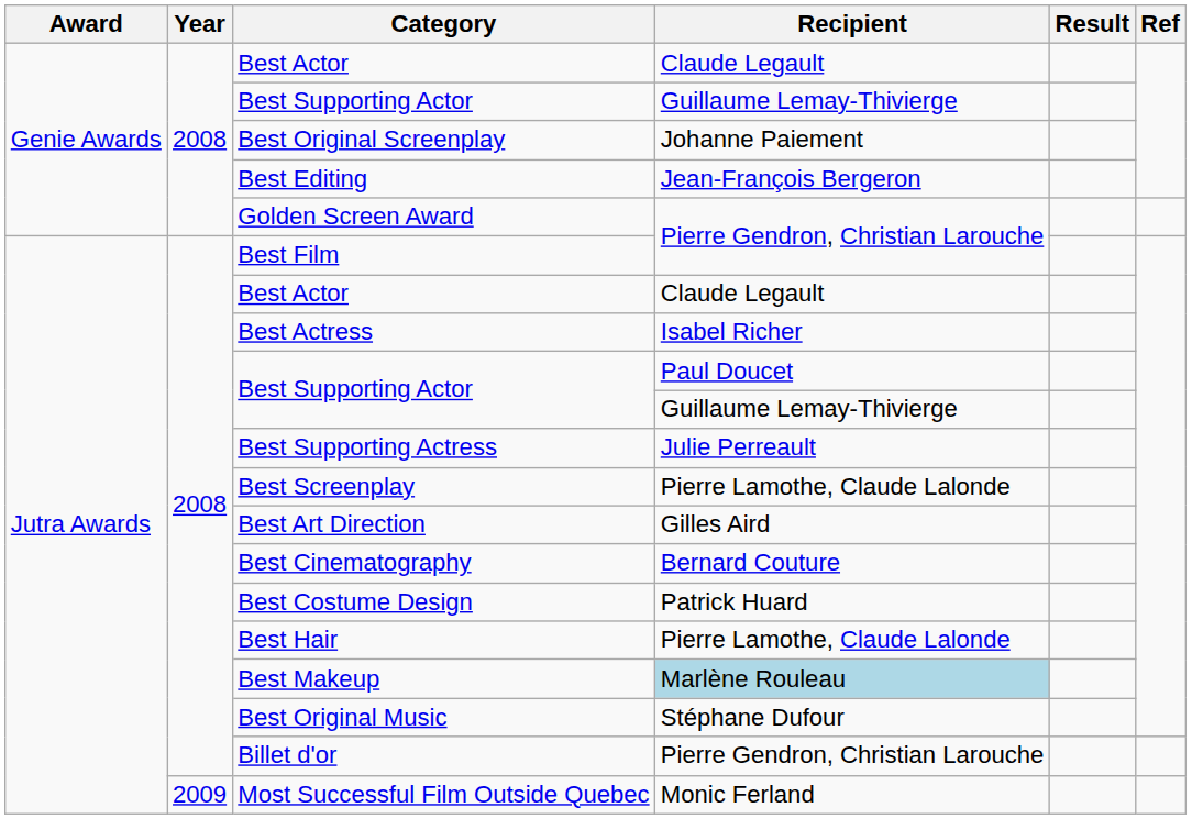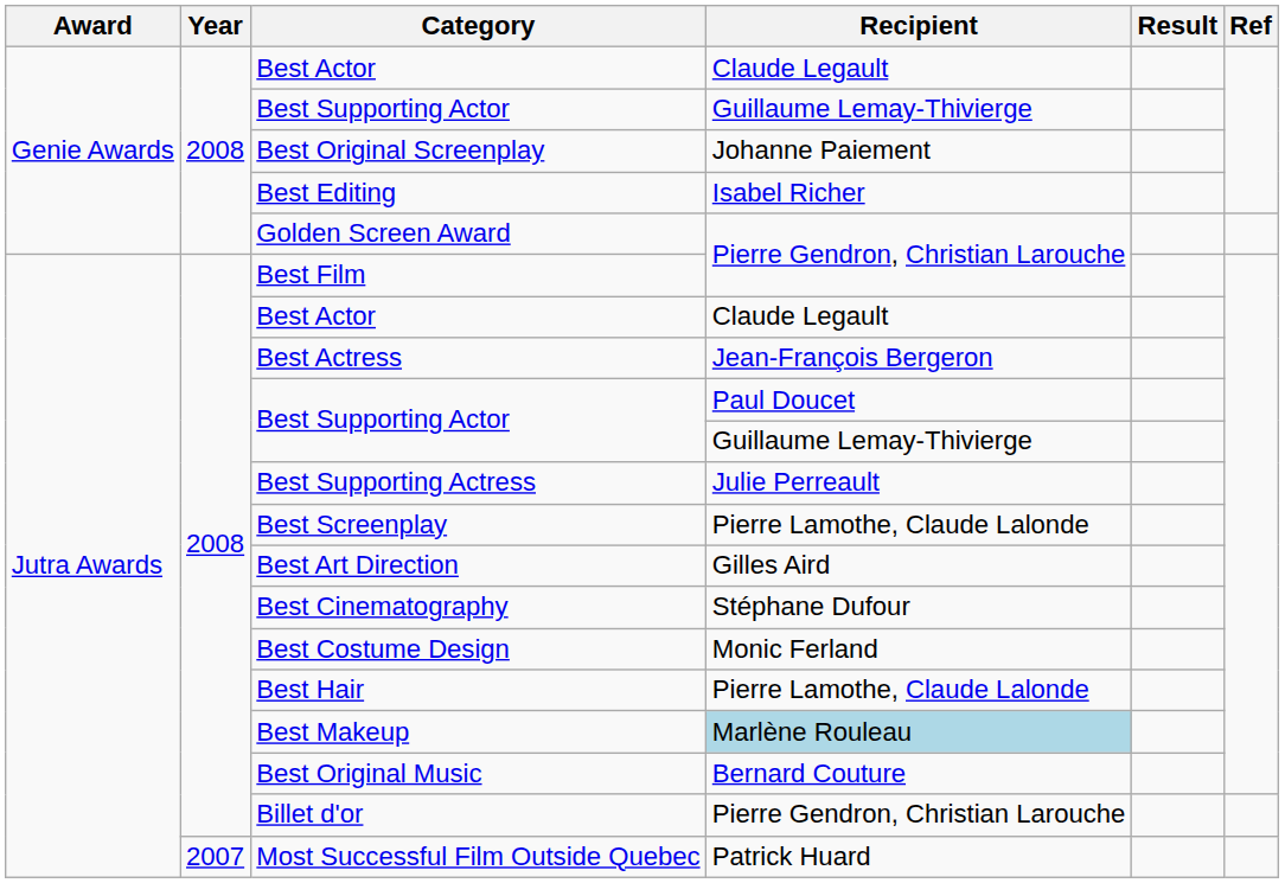Best Editing | Recipient: Jean-François Bergeron -> Isabel Richer
Best Actress | Recipient: Isabel Richer -> Jean-François Bergeron
Best Cinematography | Recipient: Bernard Couture -> Stéphane Dufour
Best Costume Design | Recipient: Patrick Huard -> Monic Ferland
Best Original Music | Recipient: Stéphane Dufour -> Bernard Couture
Most Successful Film Outside Quebec | Year: 2009 -> 2007
Most Successful Film Outside Quebec | Recipient: Monic Ferland -> Patrick Huard
